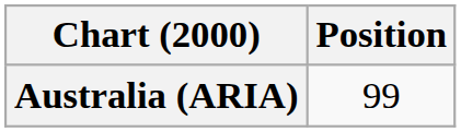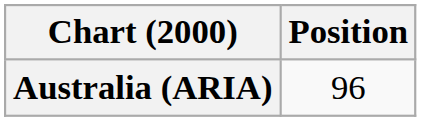Australia (ARIA) | Position: 99 -> 96
